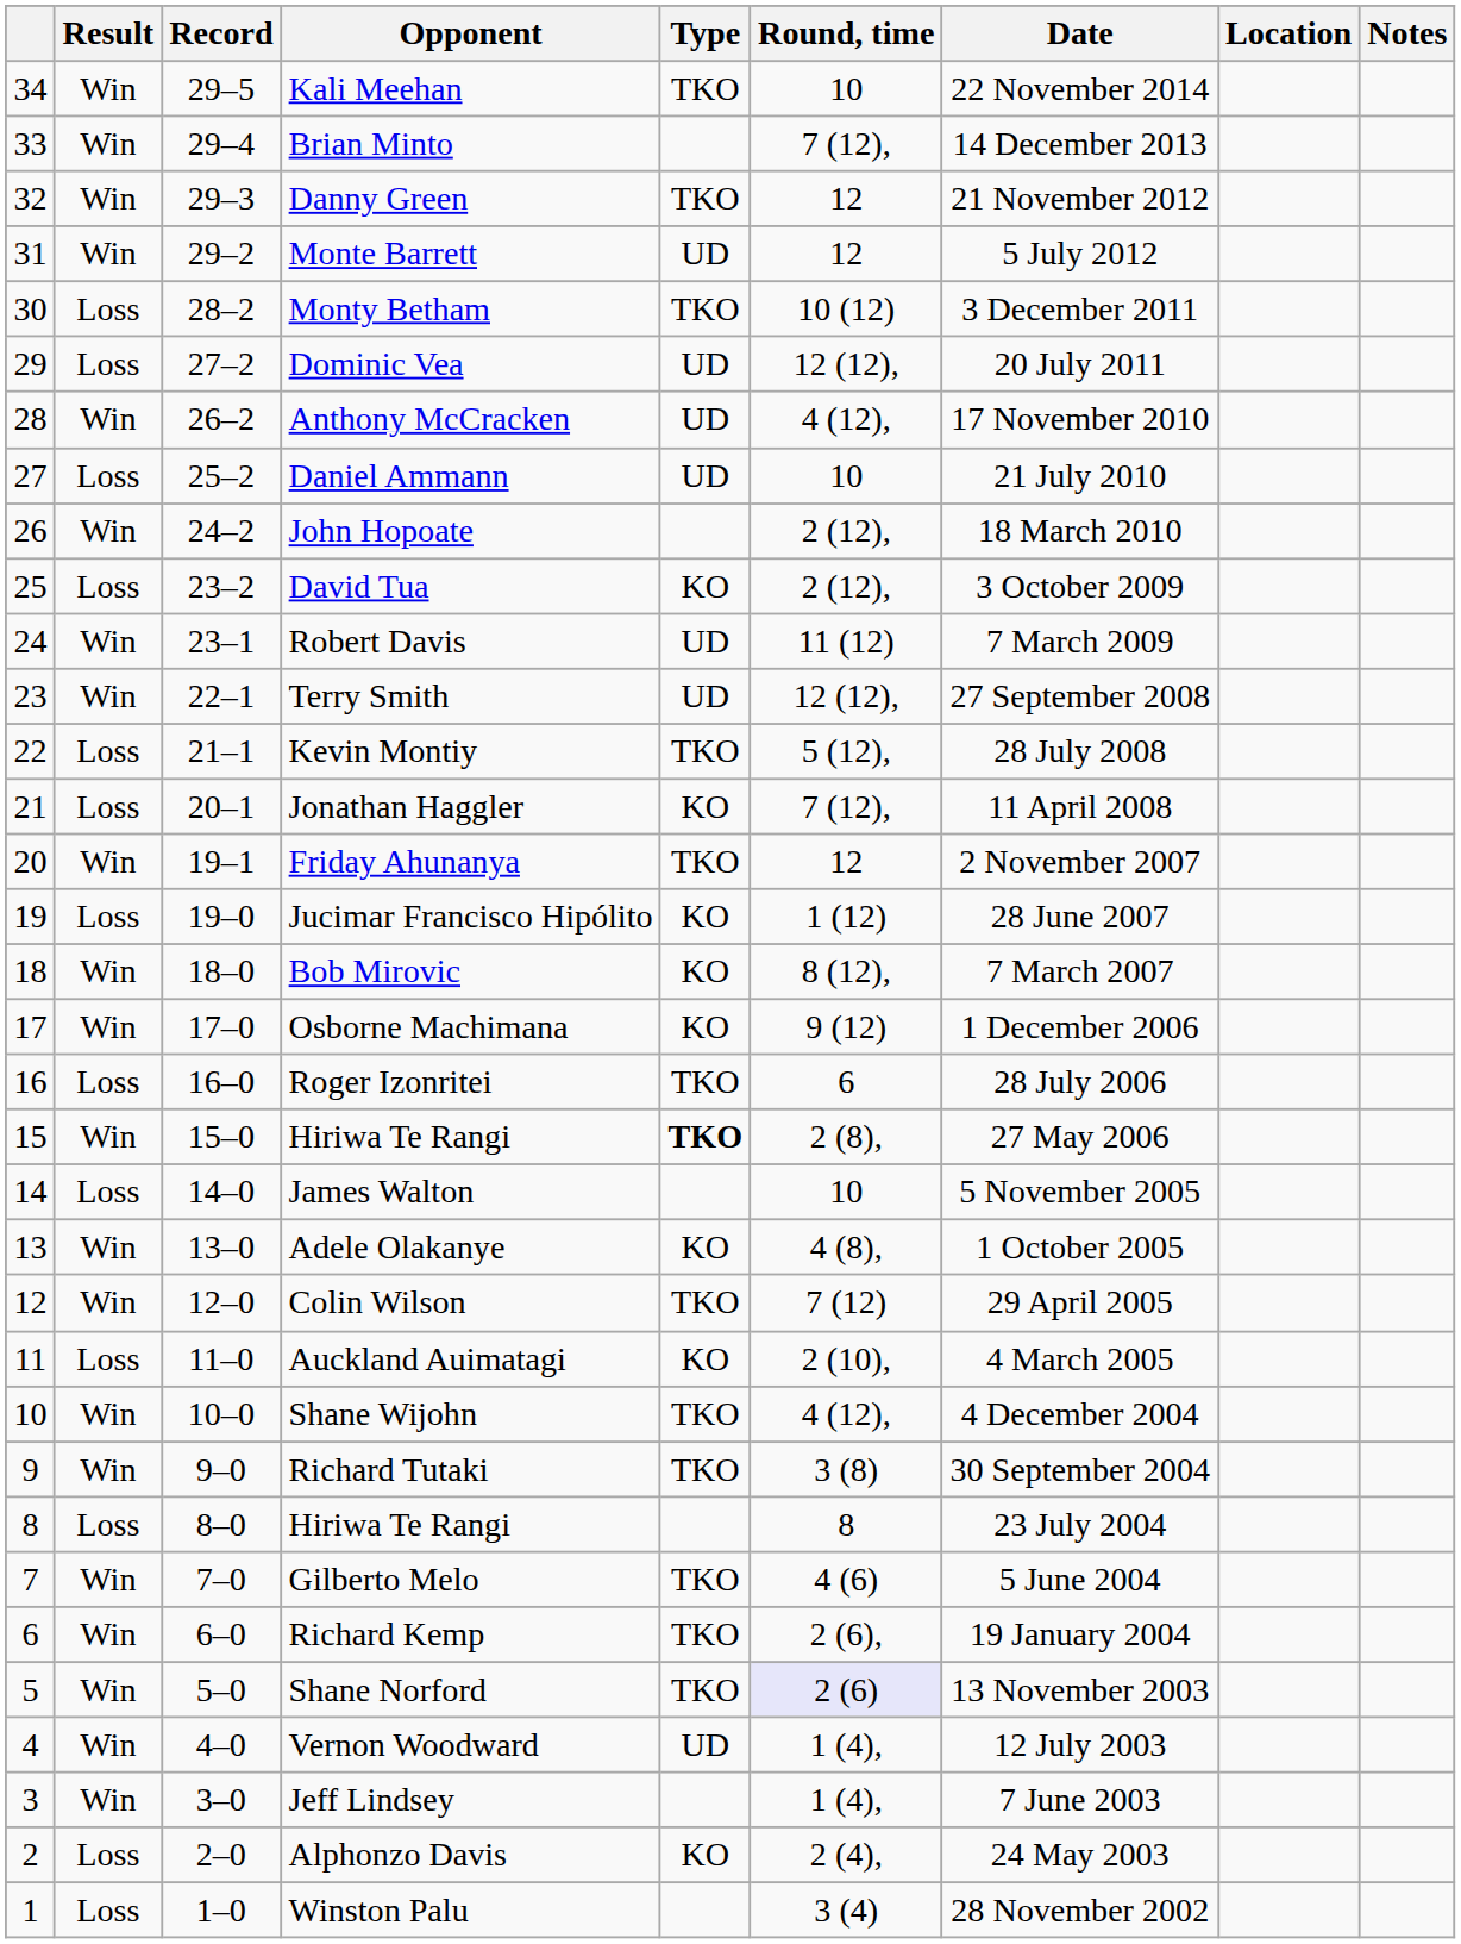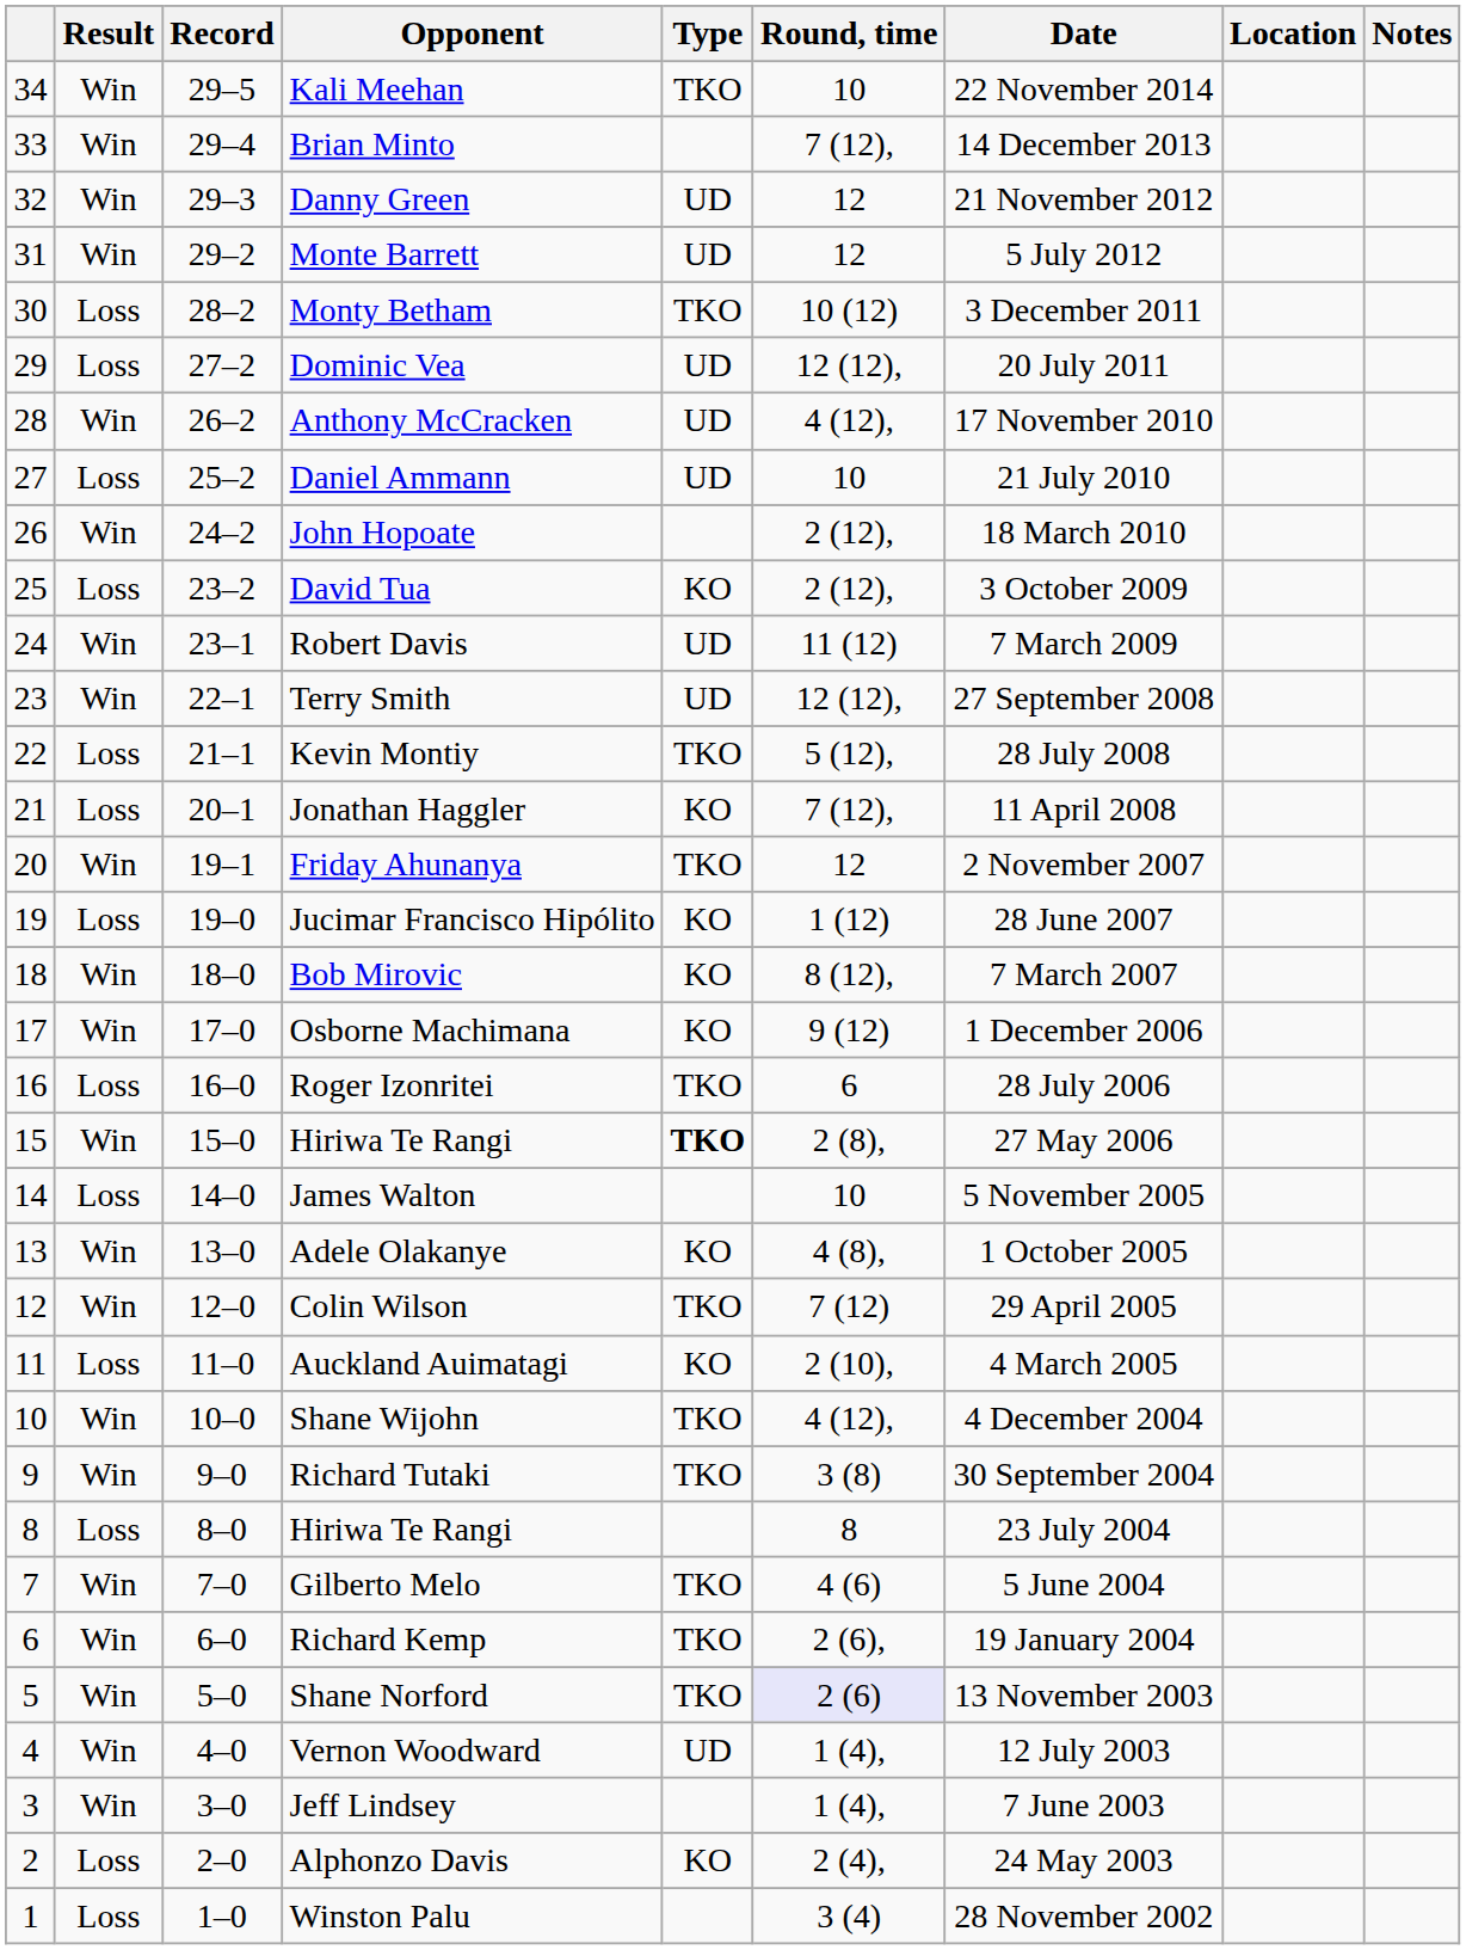Danny Green | Type: TKO -> UD
